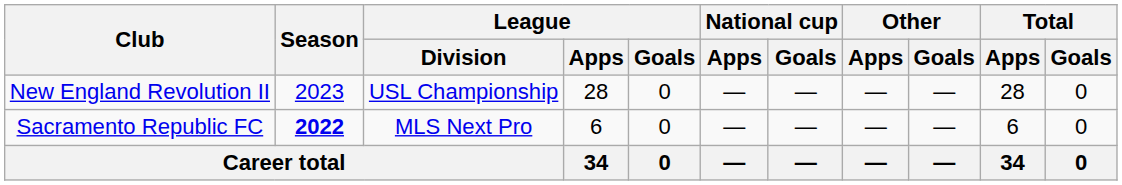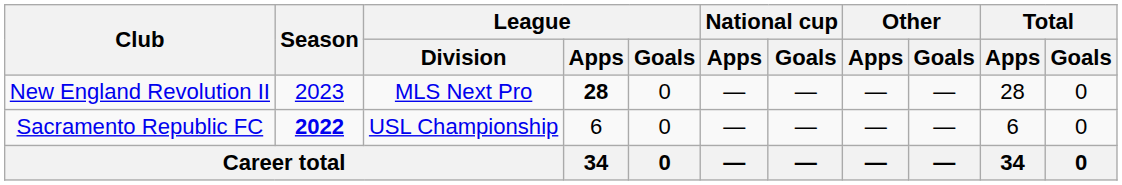New England Revolution II | League / Division: USL Championship -> MLS Next Pro
New England Revolution II | League / Apps: normal -> bold
Sacramento Republic FC | League / Division: MLS Next Pro -> USL Championship
